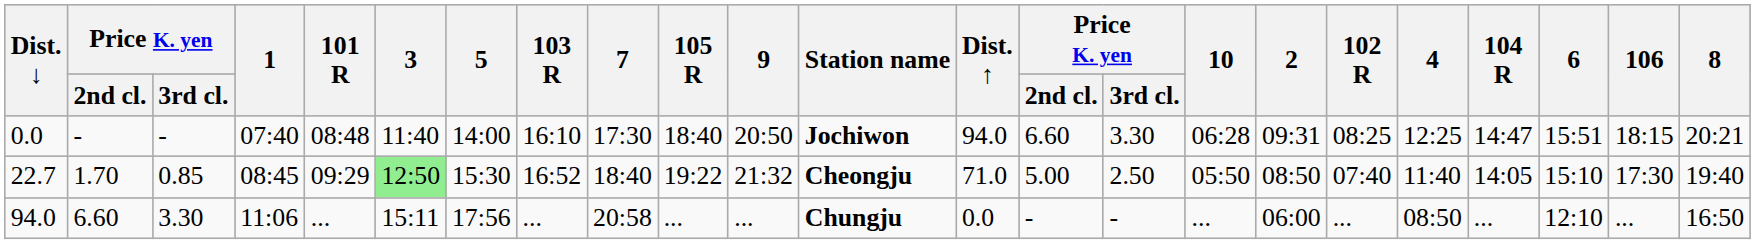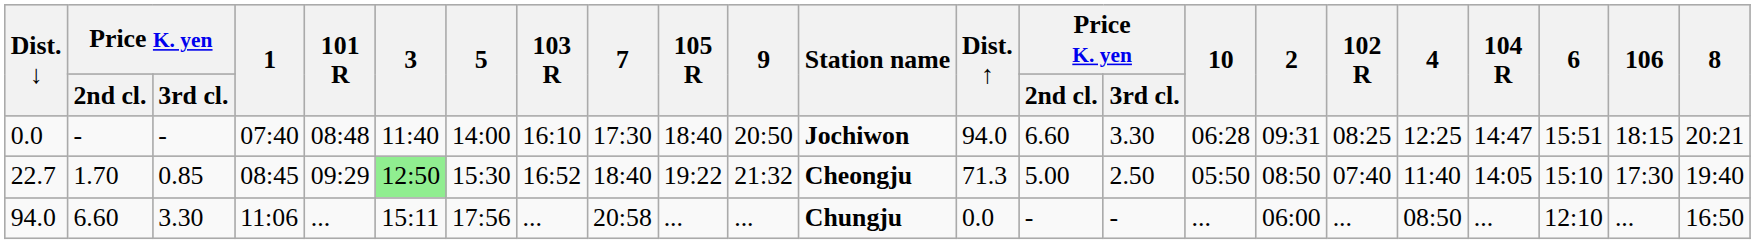22.7 | Dist. ↑: 71.0 -> 71.3
